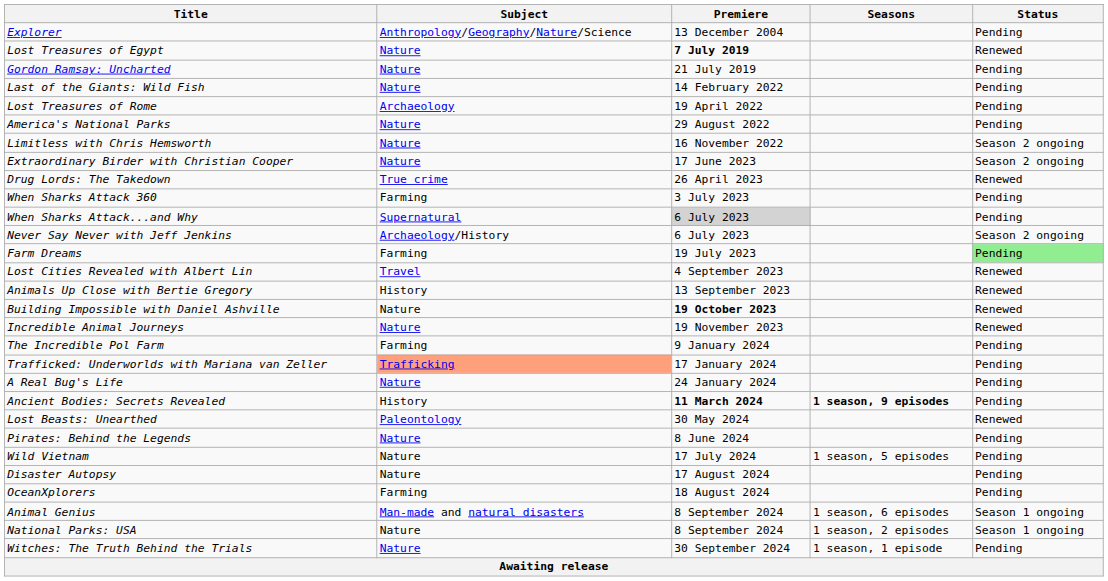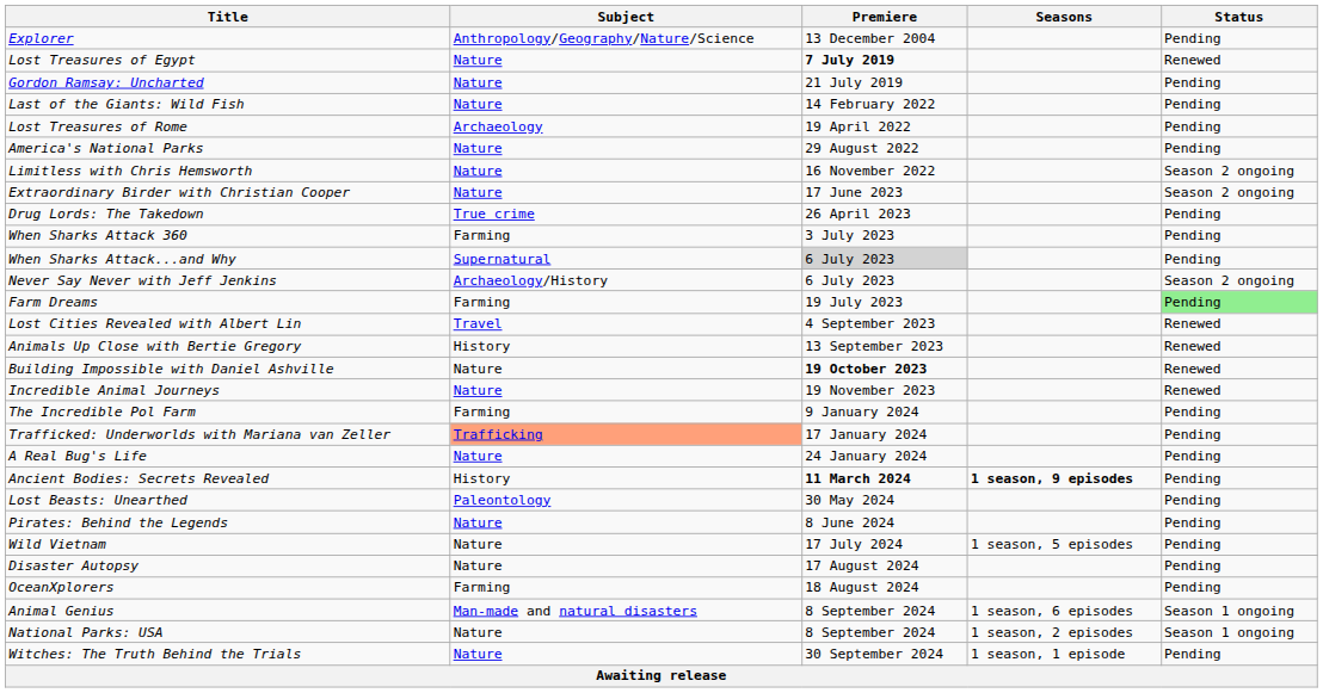Drug Lords: The Takedown | Status: Renewed -> Pending
Lost Beasts: Unearthed | Status: Renewed -> Pending
